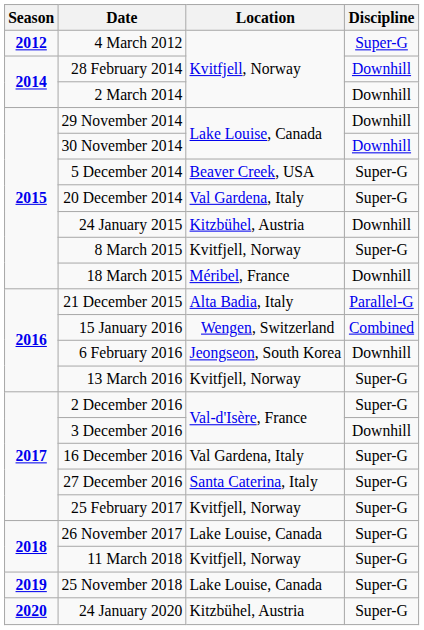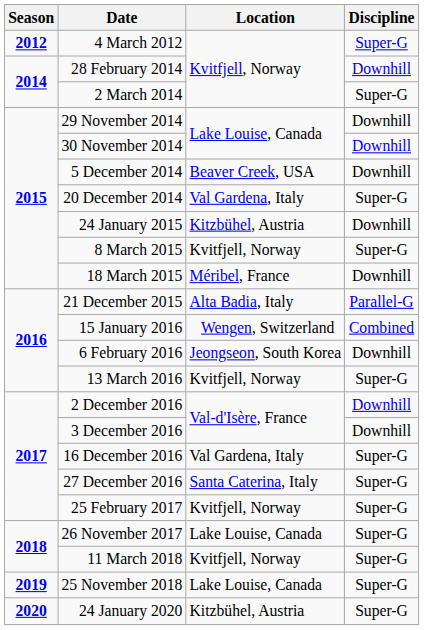2 March 2014 | Discipline: Downhill -> Super-G
5 December 2014 | Discipline: Super-G -> Downhill
2 December 2016 | Discipline: Super-G -> Downhill
